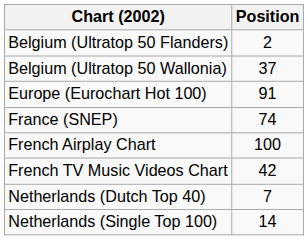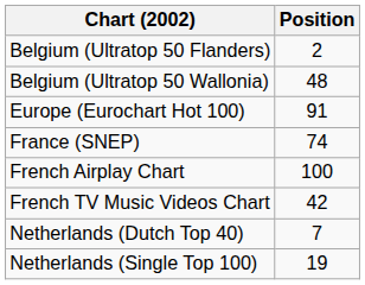Belgium (Ultratop 50 Wallonia) | Position: 37 -> 48
Netherlands (Single Top 100) | Position: 14 -> 19
